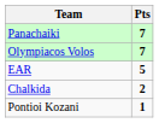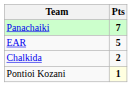- row: Olympiacos Volos | 7
Pontioi Kozani | Pts: no background -> lightyellow background
